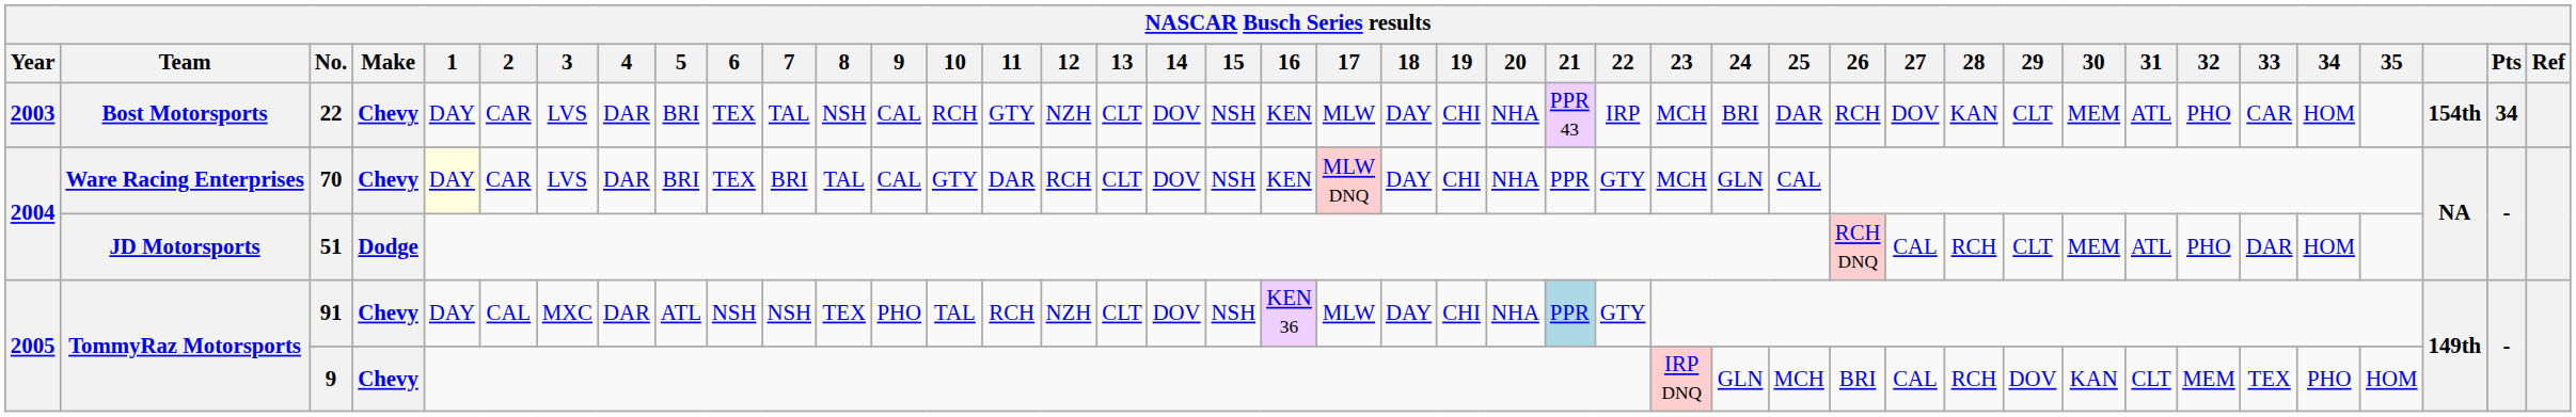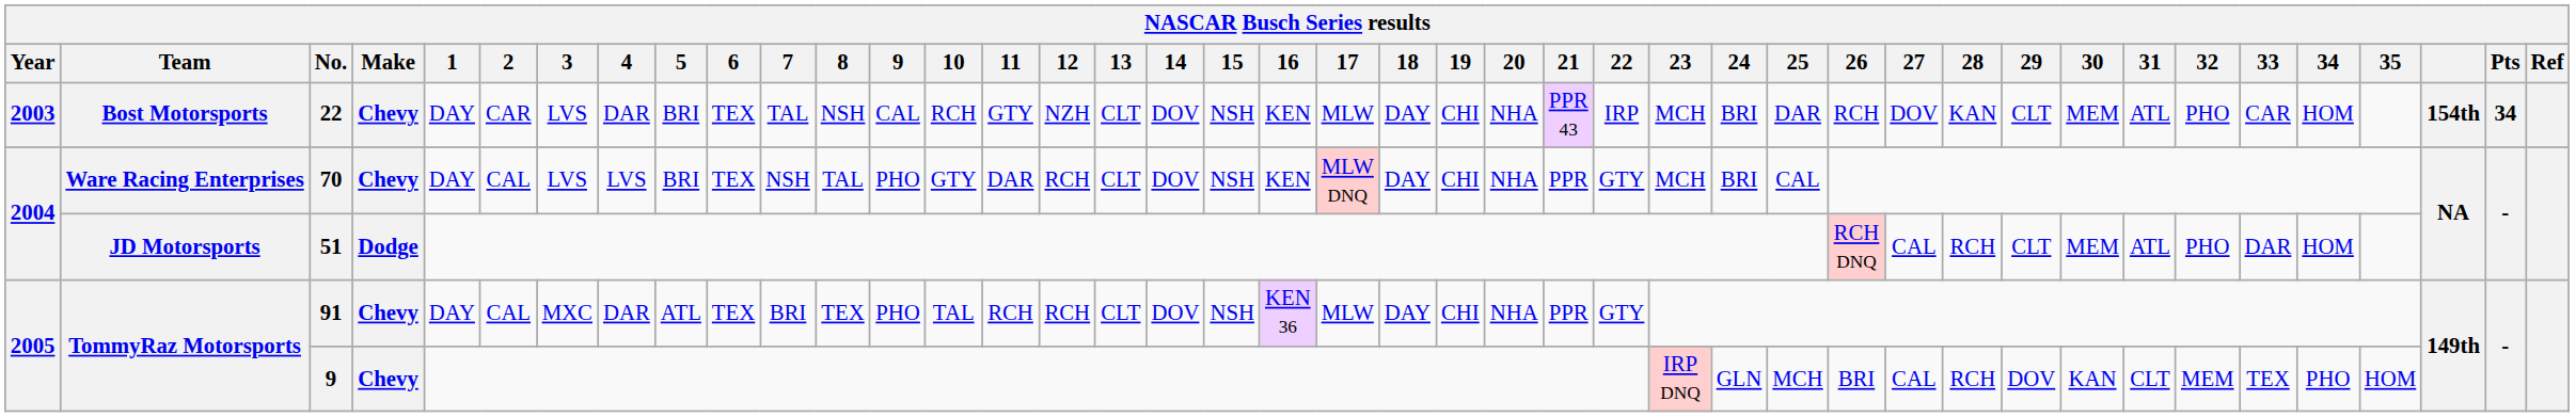70 | 1: lightyellow background -> no background
70 | 2: CAR -> CAL
70 | 4: DAR -> LVS
70 | 7: BRI -> NSH
70 | 9: CAL -> PHO
70 | 24: GLN -> BRI
91 | 6: NSH -> TEX
91 | 7: NSH -> BRI
91 | 12: NZH -> RCH
91 | 21: lightblue background -> no background
